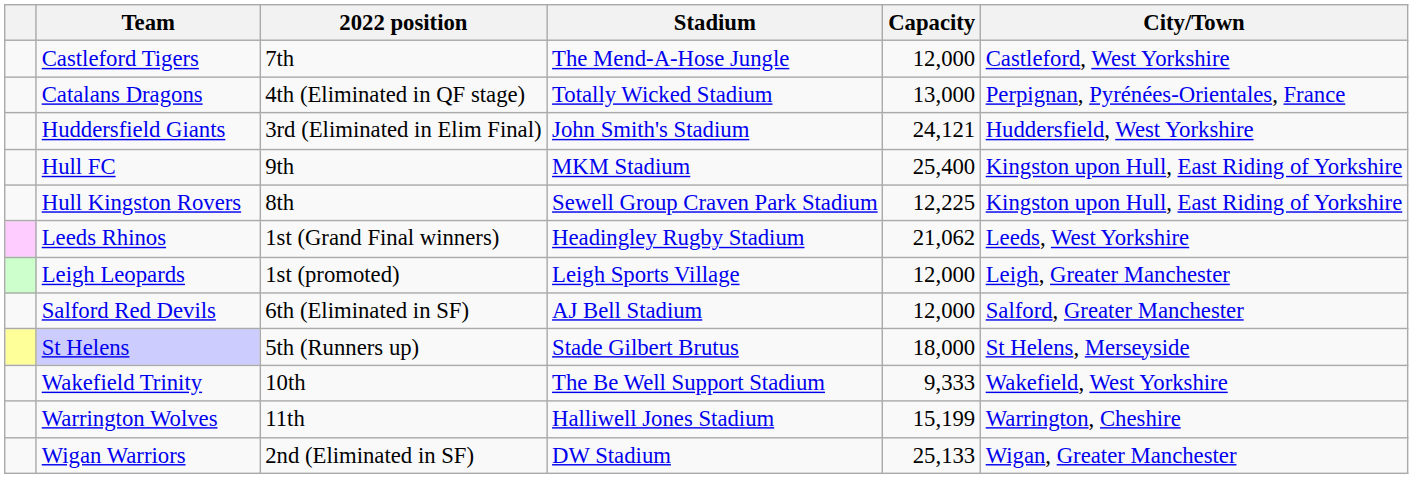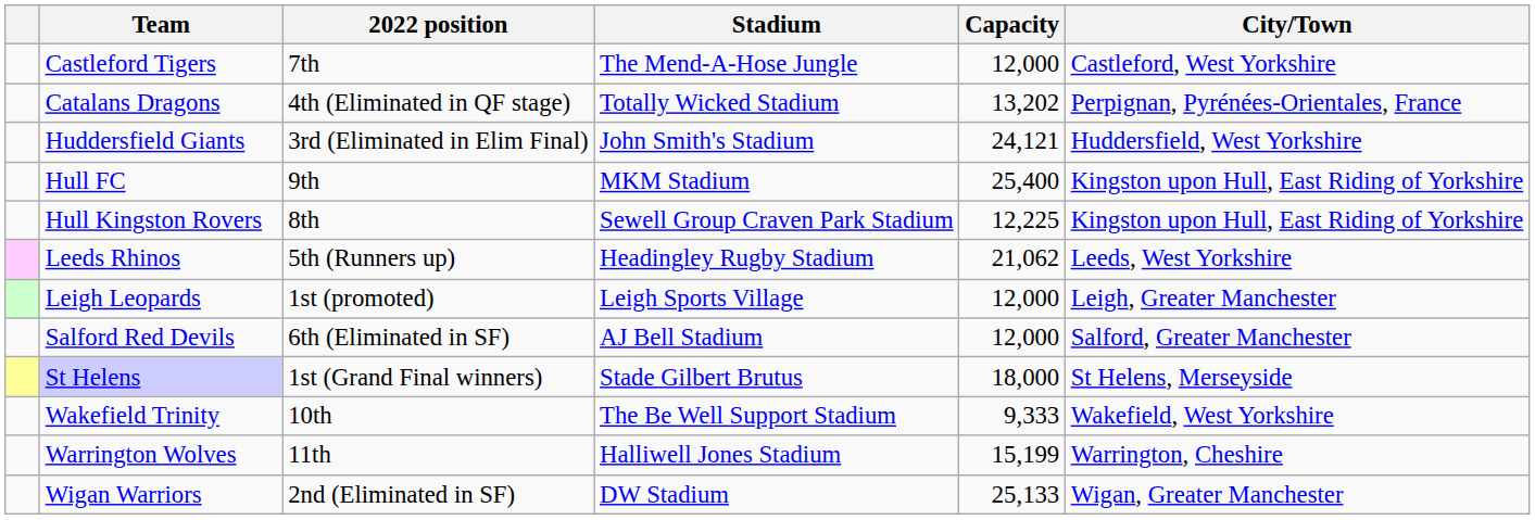Catalans Dragons | Capacity: 13,000 -> 13,202
Leeds Rhinos | 2022 position: 1st (Grand Final winners) -> 5th (Runners up)
St Helens | 2022 position: 5th (Runners up) -> 1st (Grand Final winners)
